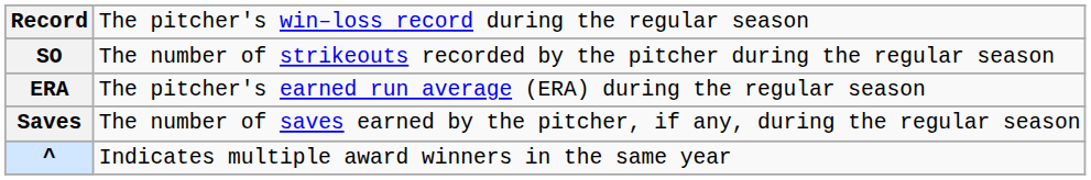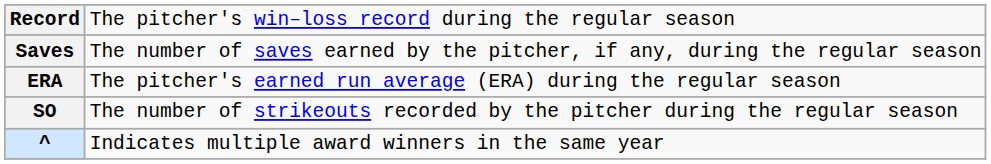rows swapped: Saves <-> SO
